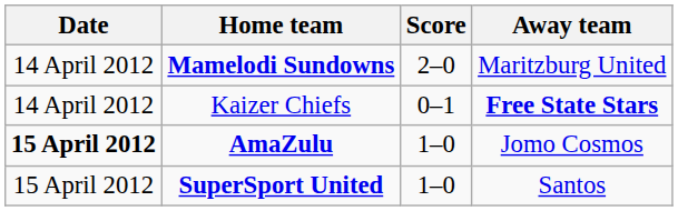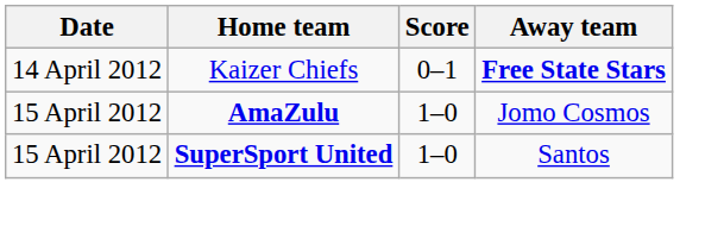- row: 14 April 2012 | Mamelodi Sundowns | 2–0 | Maritzburg United
AmaZulu | Date: bold -> normal
